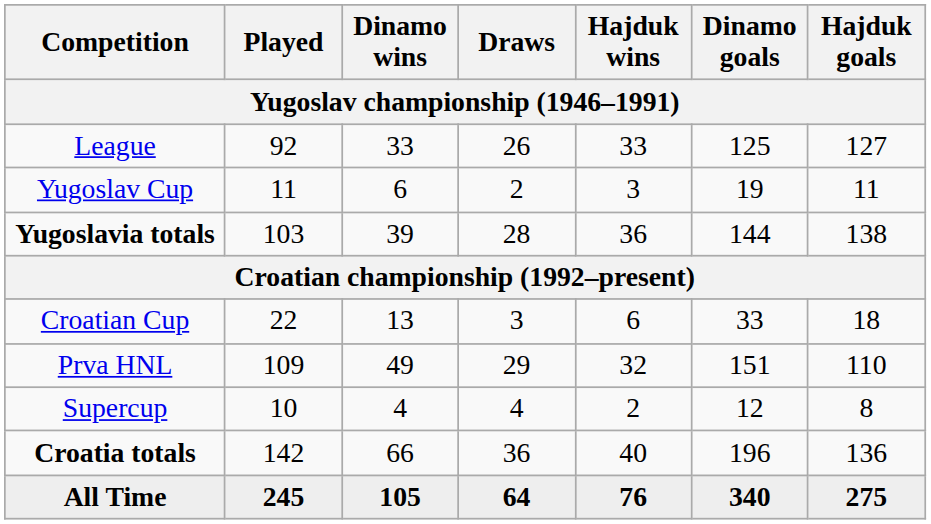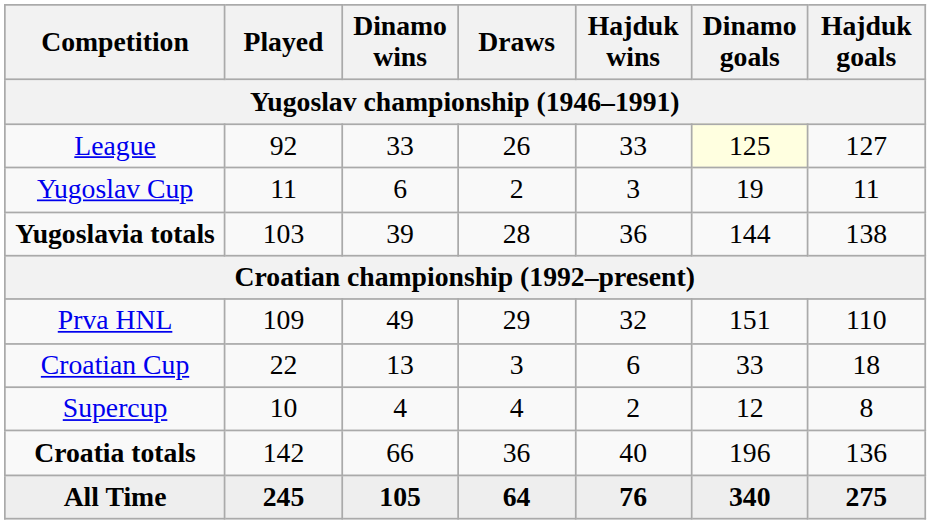League | Dinamo goals: no background -> lightyellow background
rows swapped: Prva HNL <-> Croatian Cup
